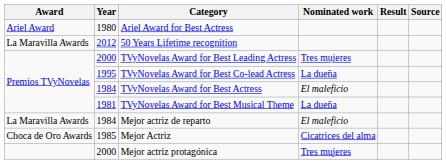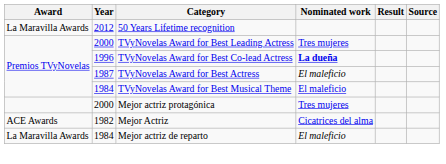- row: Ariel Award | 1980 | Ariel Award for Best Actress
TVyNovelas Award for Best Co-lead Actress | Year: 1995 -> 1996
TVyNovelas Award for Best Co-lead Actress | Nominated work: normal -> bold
TVyNovelas Award for Best Actress | Year: 1984 -> 1987
TVyNovelas Award for Best Musical Theme | Year: 1981 -> 1984
TVyNovelas Award for Best Musical Theme | Nominated work: La dueña -> El maleficio
rows swapped: Mejor actriz protagónica <-> Mejor actriz de reparto
Mejor Actriz | Award: Choca de Oro Awards -> ACE Awards
Mejor Actriz | Year: 1985 -> 1982
